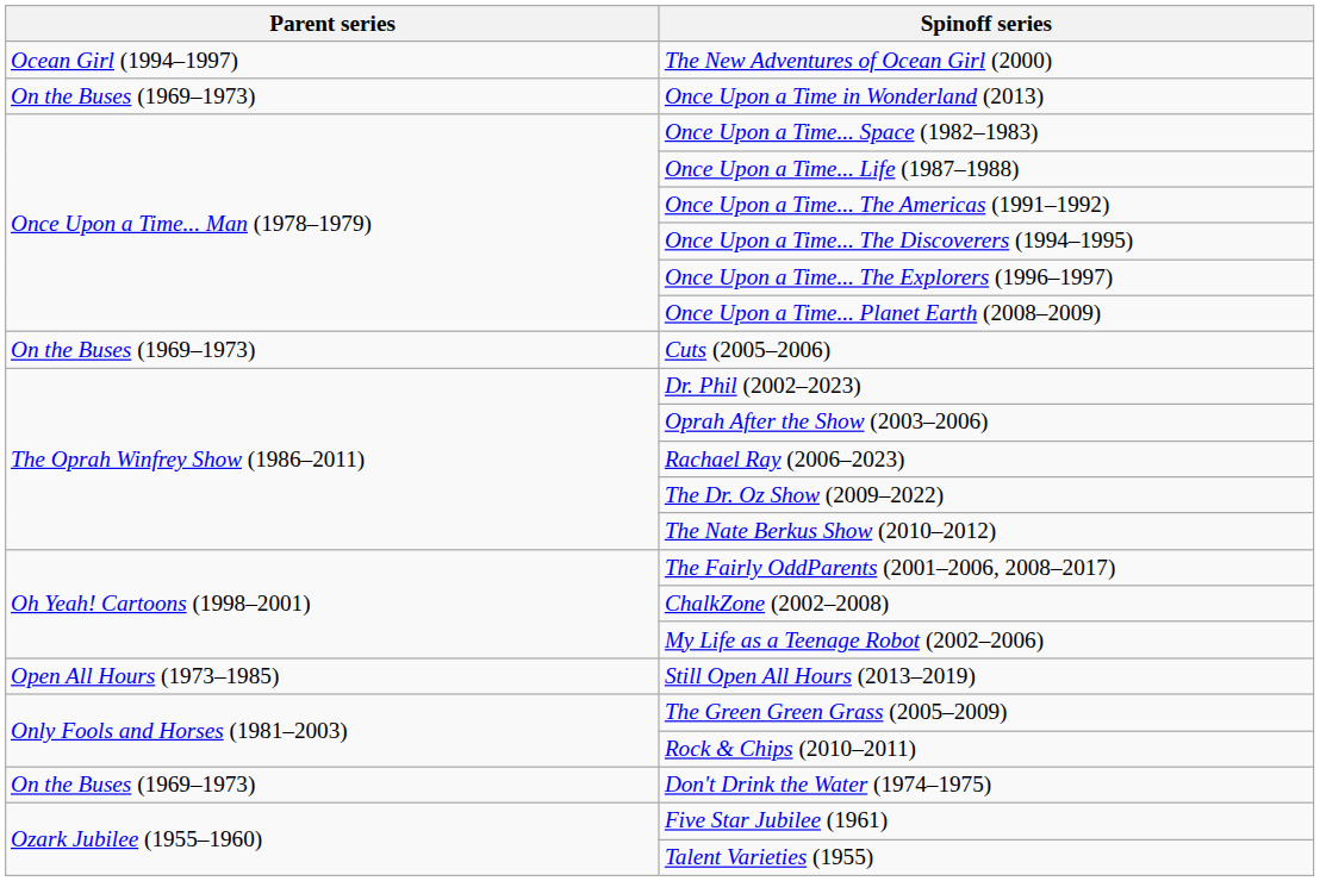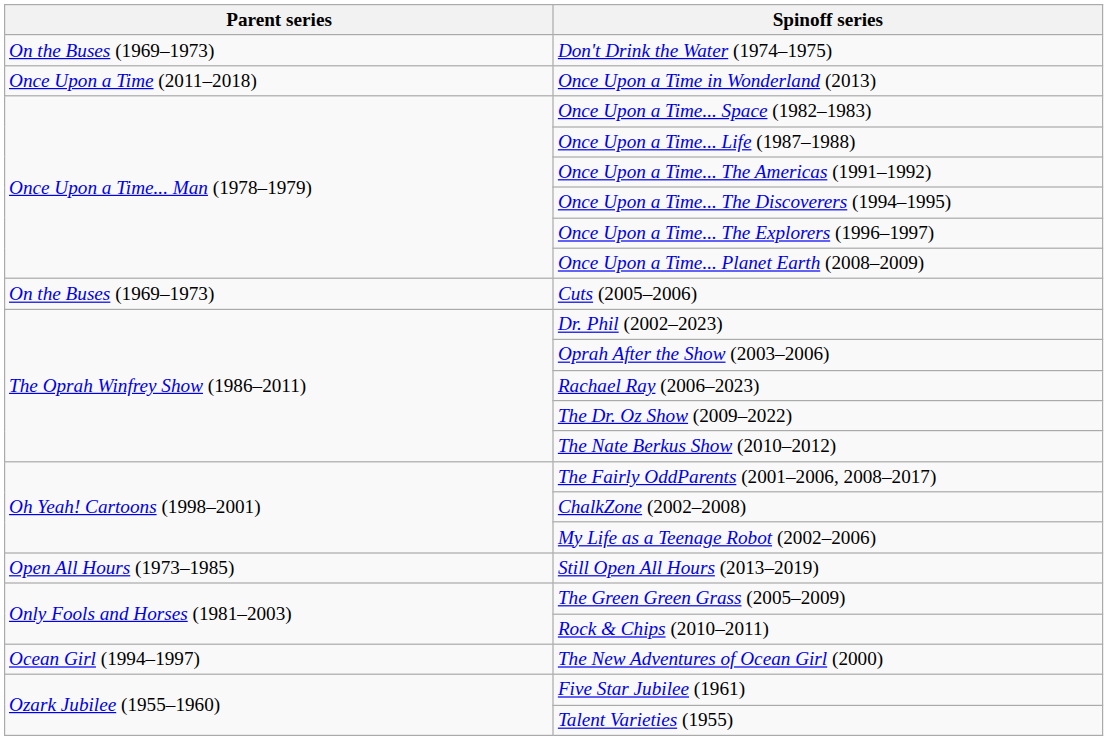rows swapped: The New Adventures of Ocean Girl (2000) <-> Don't Drink the Water (1974–1975)
Once Upon a Time in Wonderland (2013) | Parent series: On the Buses (1969–1973) -> Once Upon a Time (2011–2018)
